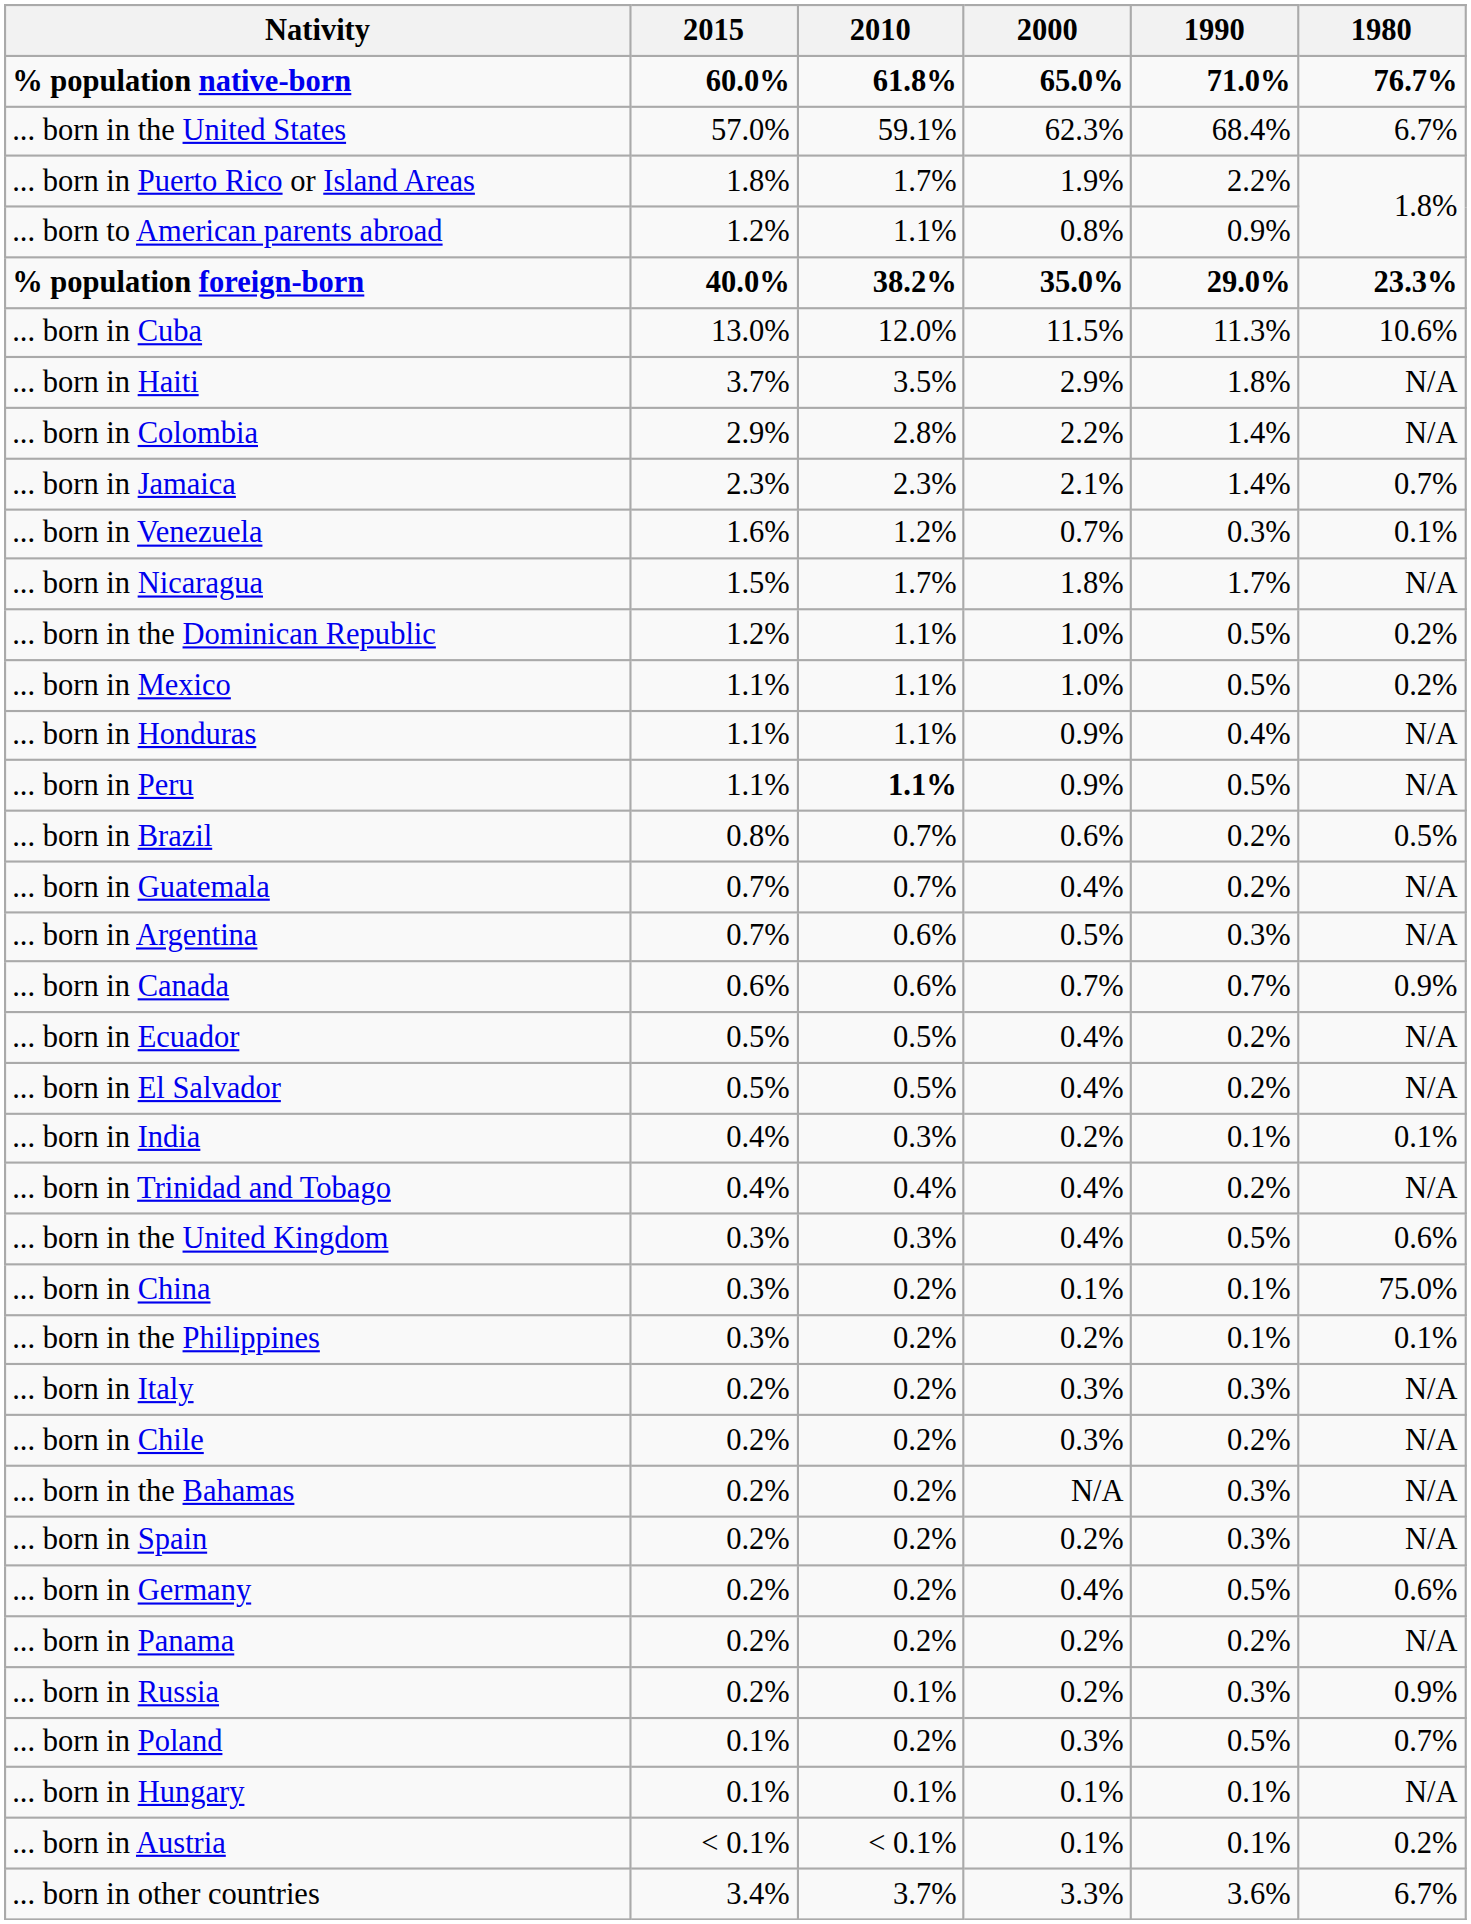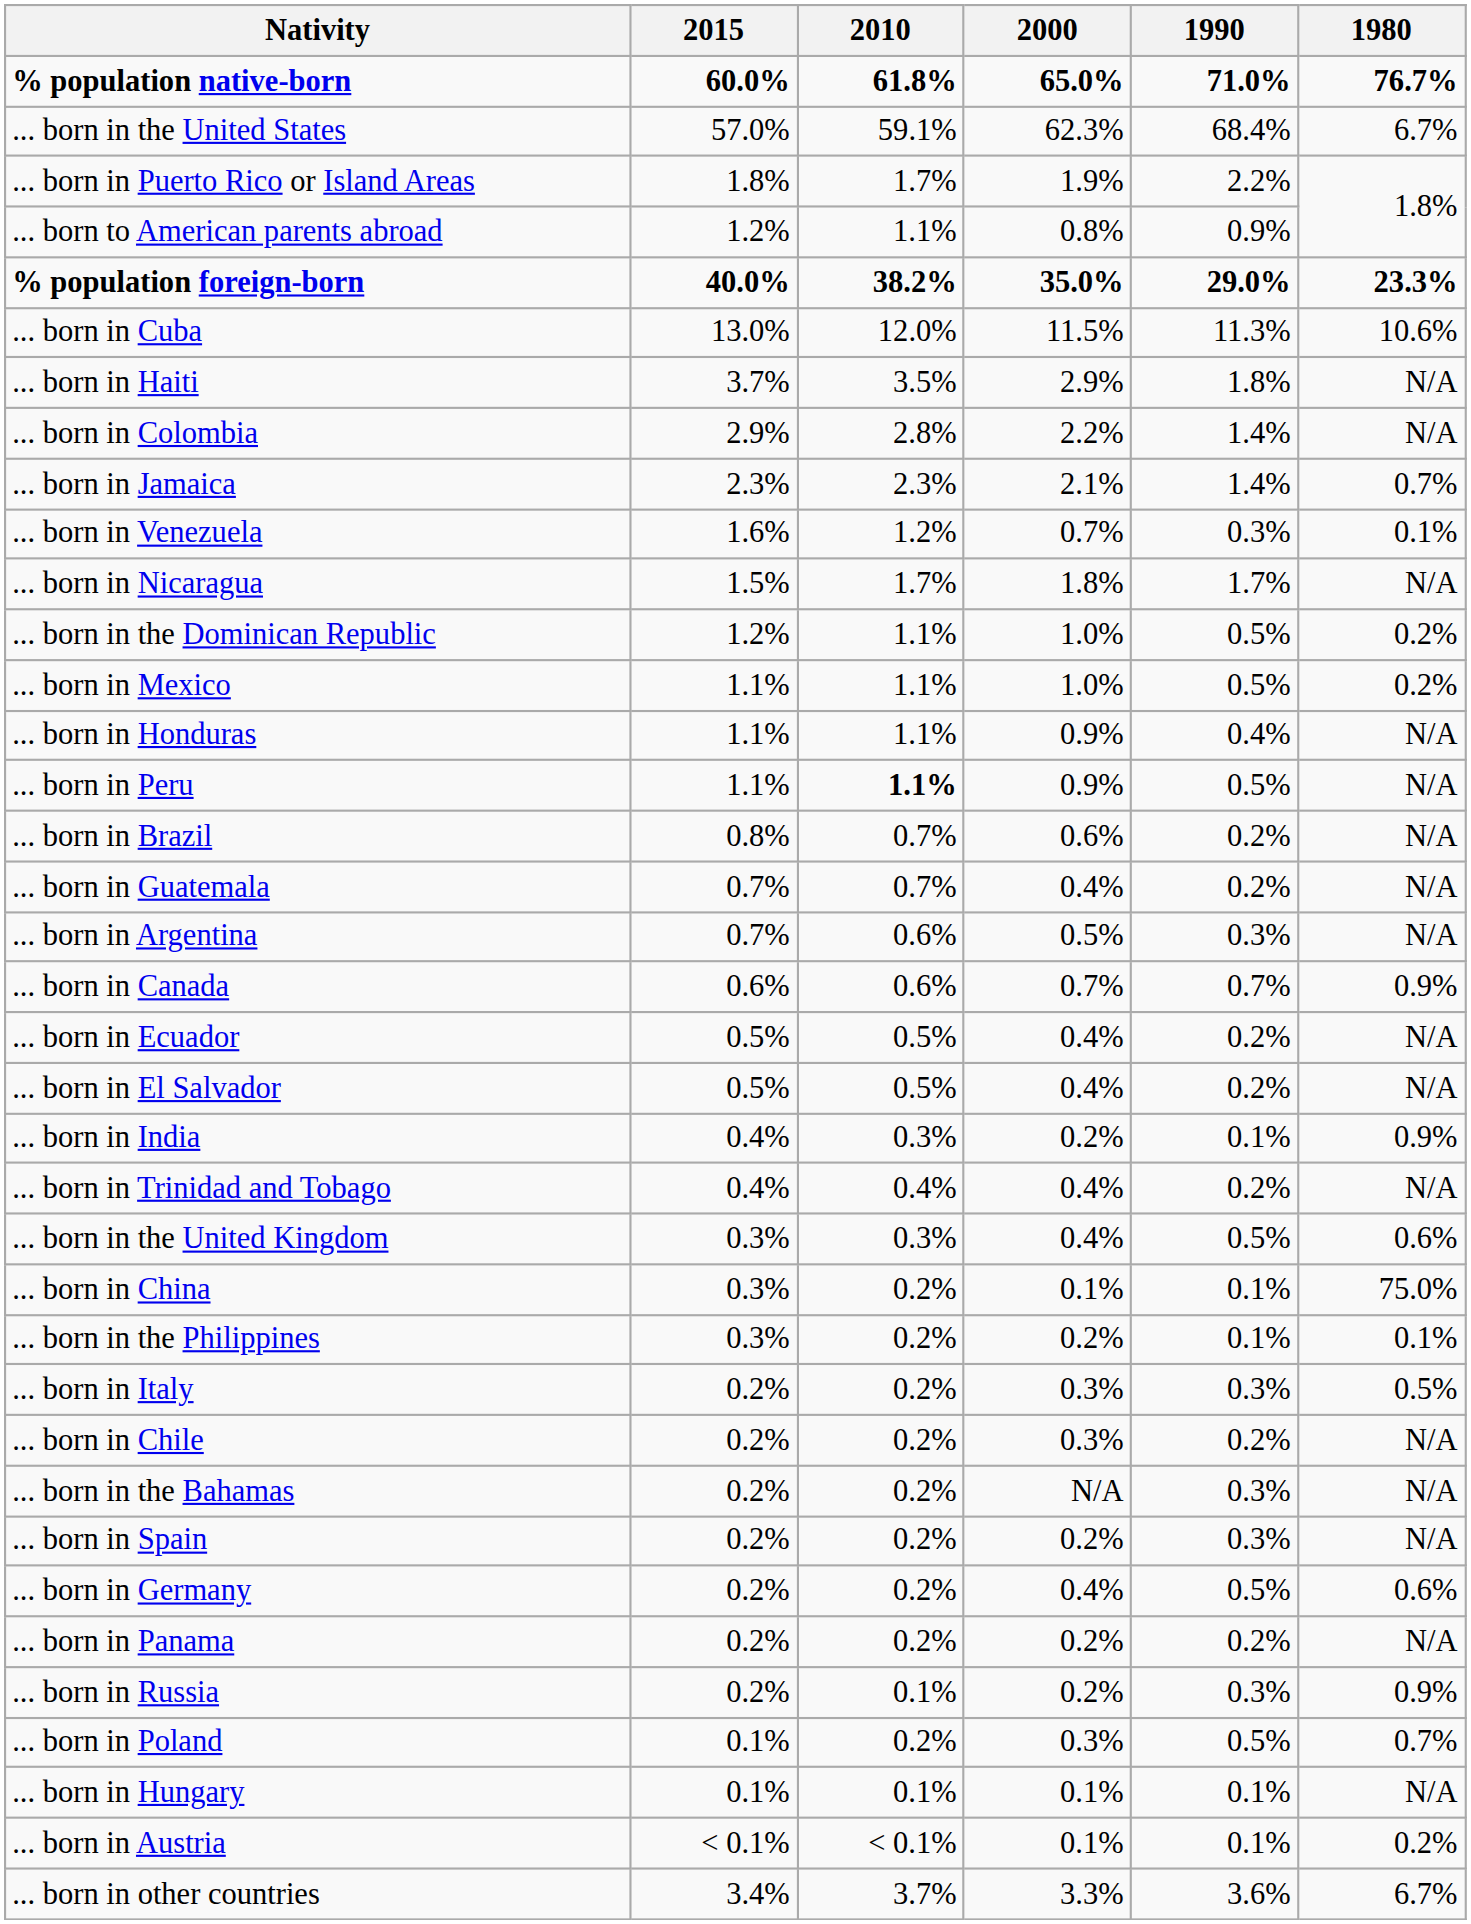... born in Brazil | 1980: 0.5% -> N/A
... born in India | 1980: 0.1% -> 0.9%
... born in Italy | 1980: N/A -> 0.5%
